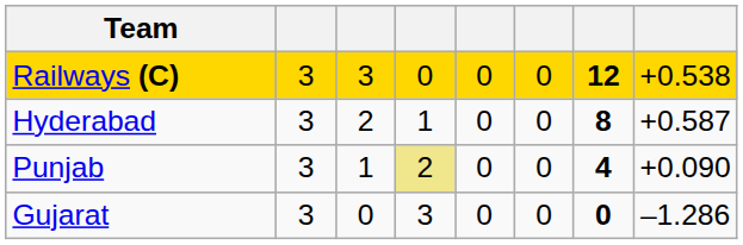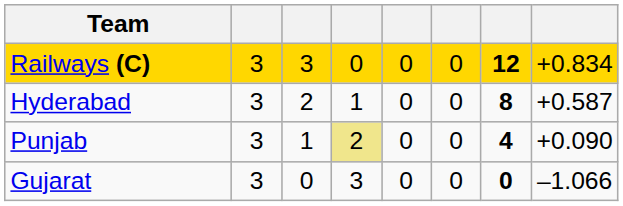Railways (C) | column 8: +0.538 -> +0.834
Gujarat | column 8: –1.286 -> –1.066
